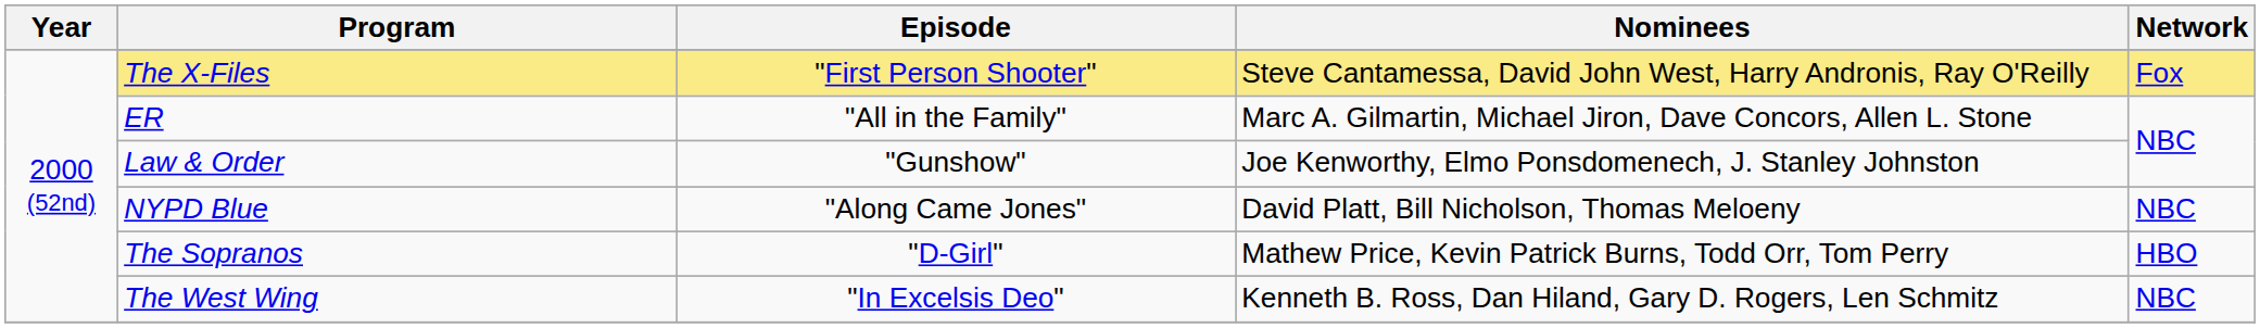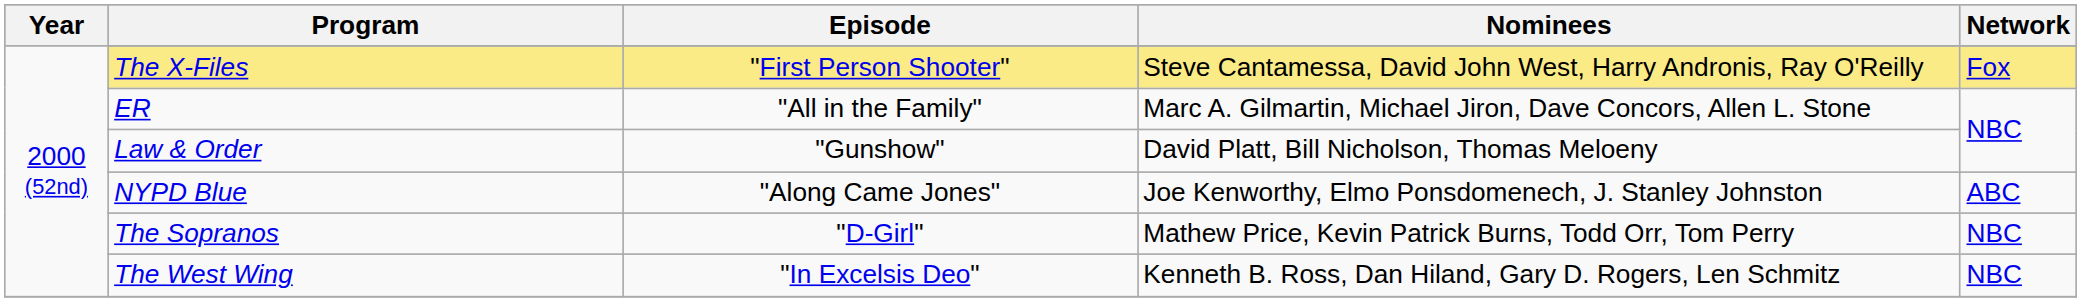Law & Order | Nominees: Joe Kenworthy, Elmo Ponsdomenech, J. Stanley Johnston -> David Platt, Bill Nicholson, Thomas Meloeny
NYPD Blue | Nominees: David Platt, Bill Nicholson, Thomas Meloeny -> Joe Kenworthy, Elmo Ponsdomenech, J. Stanley Johnston
NYPD Blue | Network: NBC -> ABC
The Sopranos | Network: HBO -> NBC
